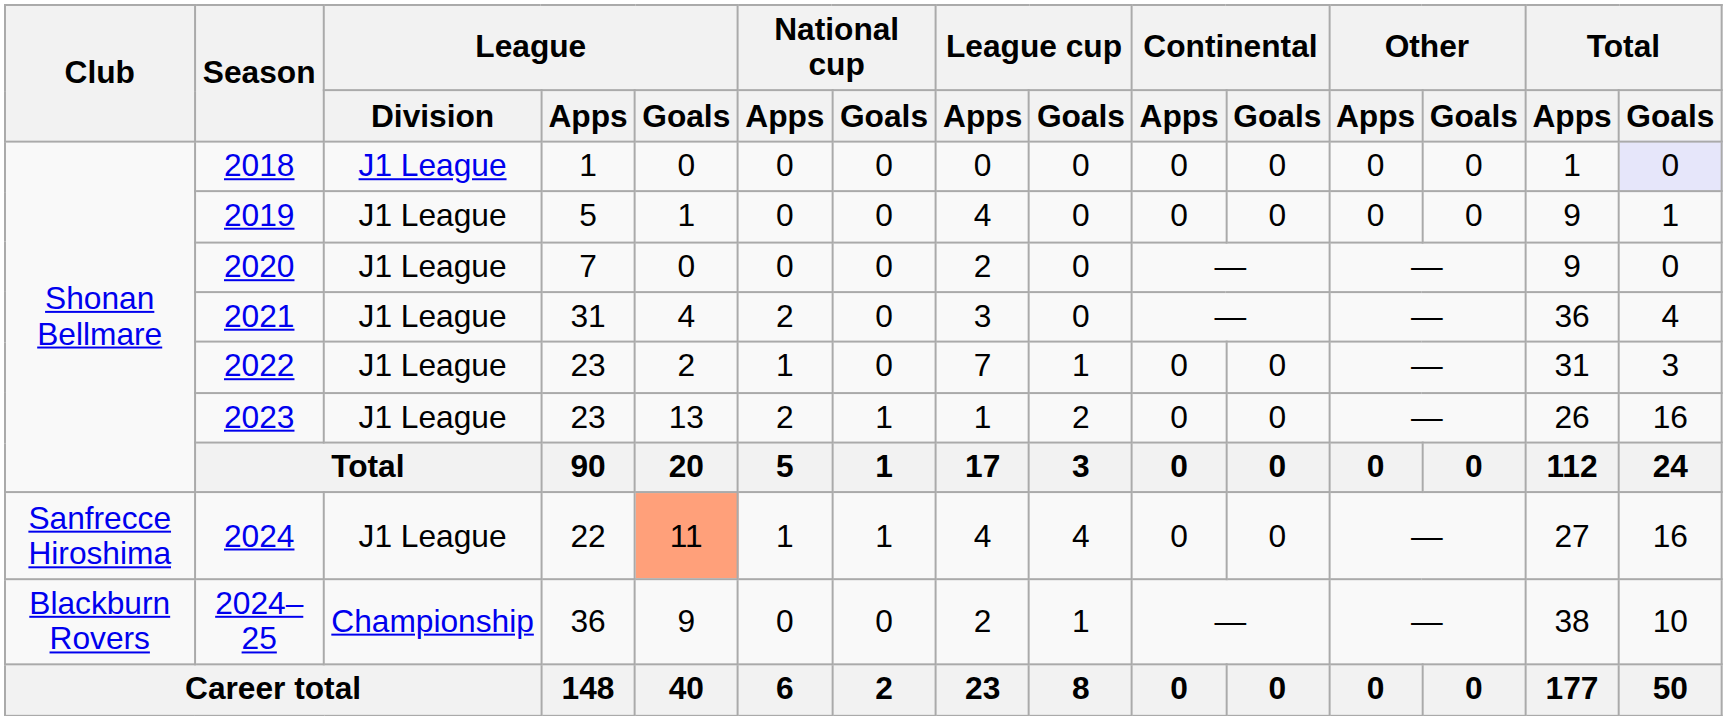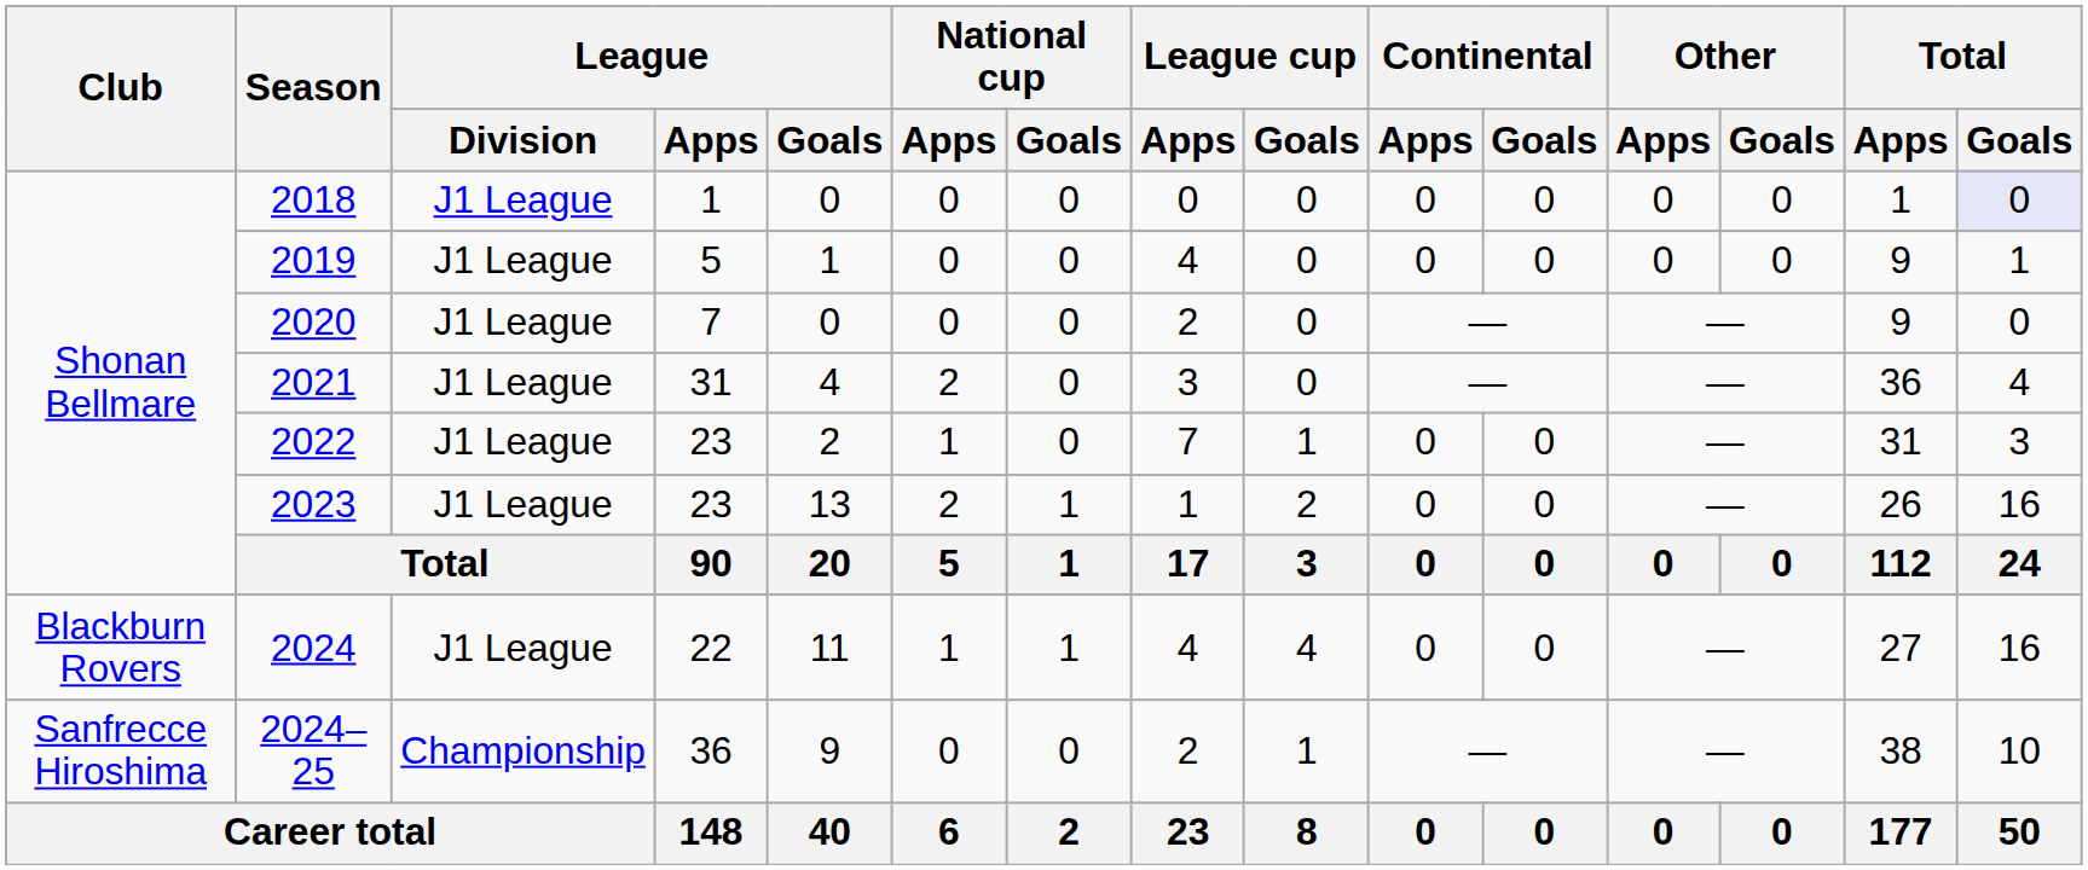2024 | Club: Sanfrecce Hiroshima -> Blackburn Rovers
2024 | League / Goals: lightsalmon background -> no background
2024–25 | Club: Blackburn Rovers -> Sanfrecce Hiroshima
